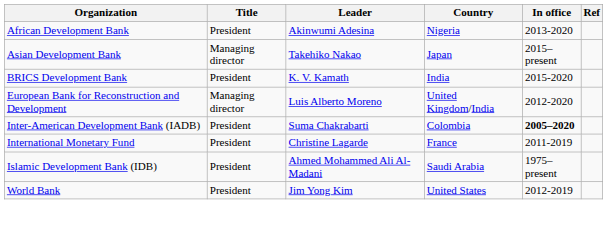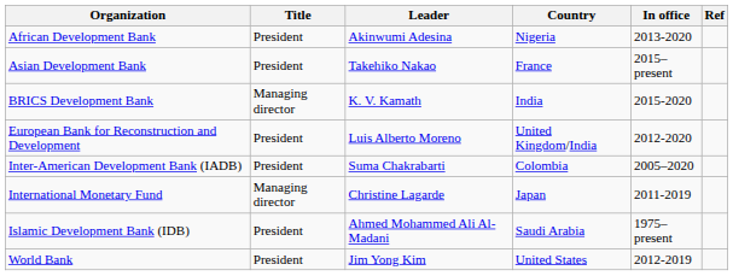Asian Development Bank | Title: Managing director -> President
Asian Development Bank | Country: Japan -> France
BRICS Development Bank | Title: President -> Managing director
European Bank for Reconstruction and Development | Title: Managing director -> President
Inter-American Development Bank (IADB) | In office: bold -> normal
International Monetary Fund | Title: President -> Managing director
International Monetary Fund | Country: France -> Japan
